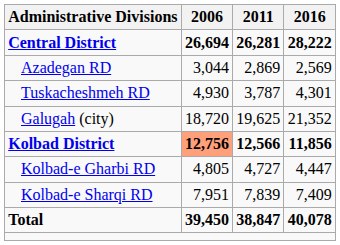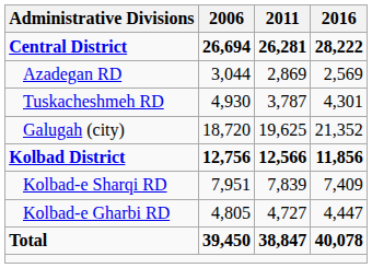Kolbad District | 2006: lightsalmon background -> no background
rows swapped: Kolbad-e Gharbi RD <-> Kolbad-e Sharqi RD
